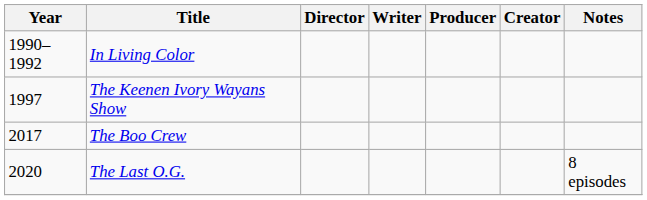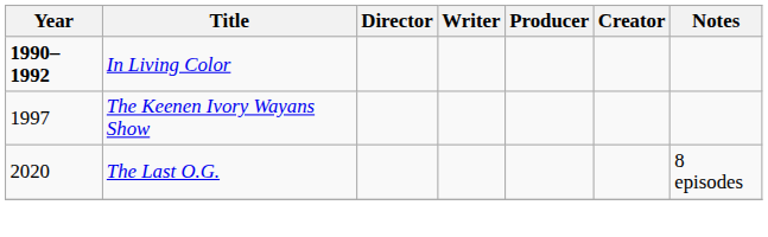In Living Color | Year: normal -> bold
- row: 2017 | The Boo Crew
